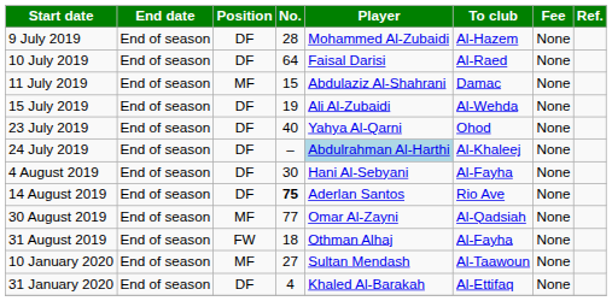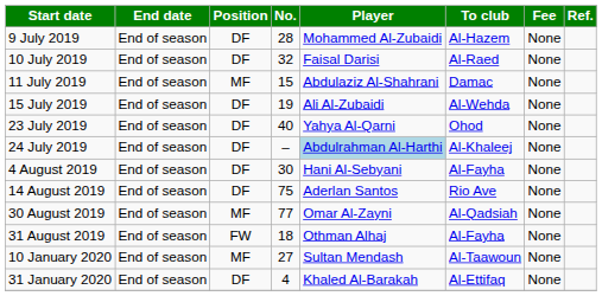10 July 2019 | No.: 64 -> 32
14 August 2019 | No.: bold -> normal
